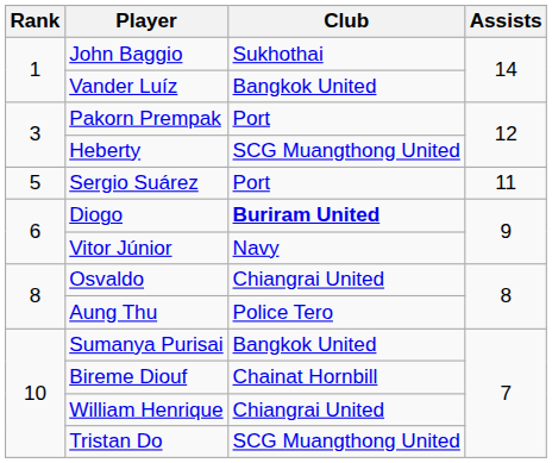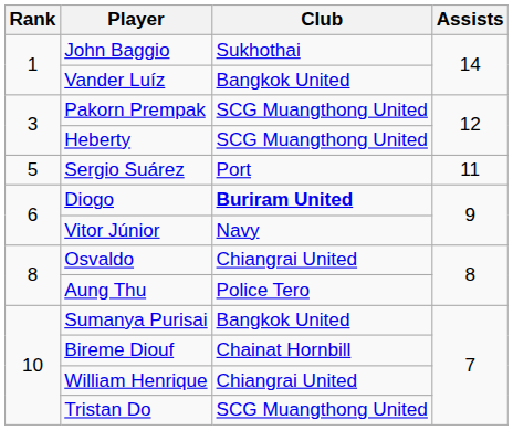Pakorn Prempak | Club: Port -> SCG Muangthong United
